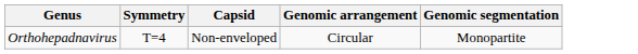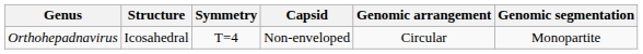+ column: Structure | Icosahedral
